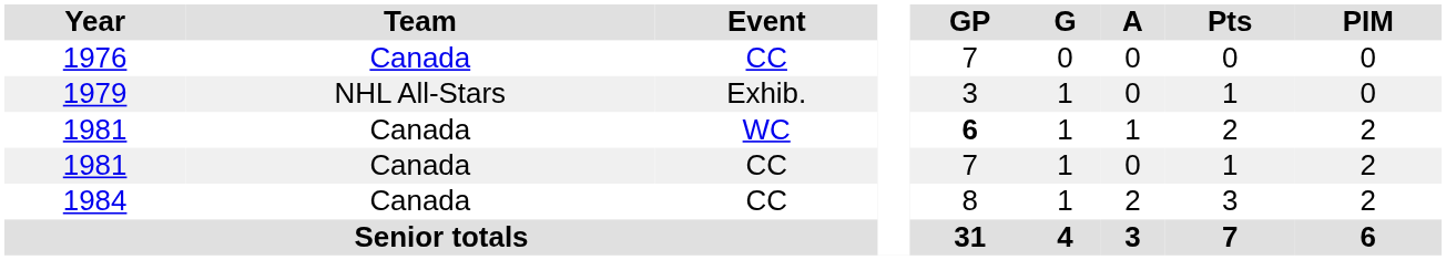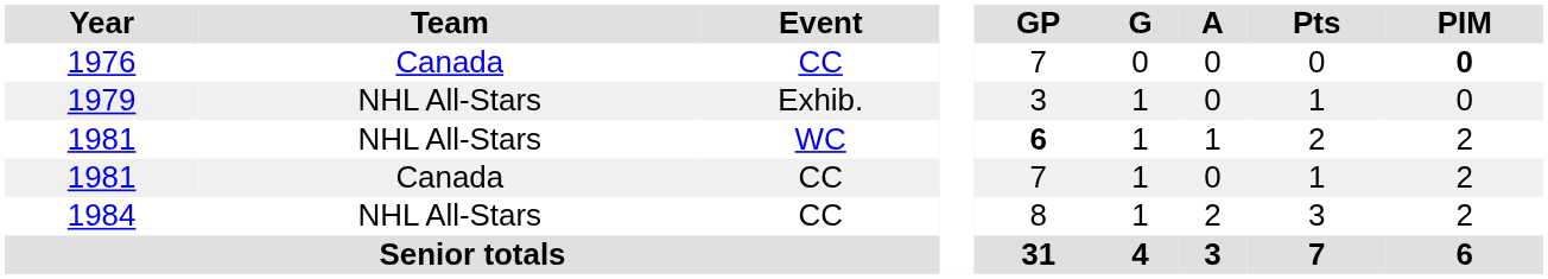1976 | PIM: normal -> bold
1981 / WC | Team: Canada -> NHL All-Stars
1984 | Team: Canada -> NHL All-Stars
